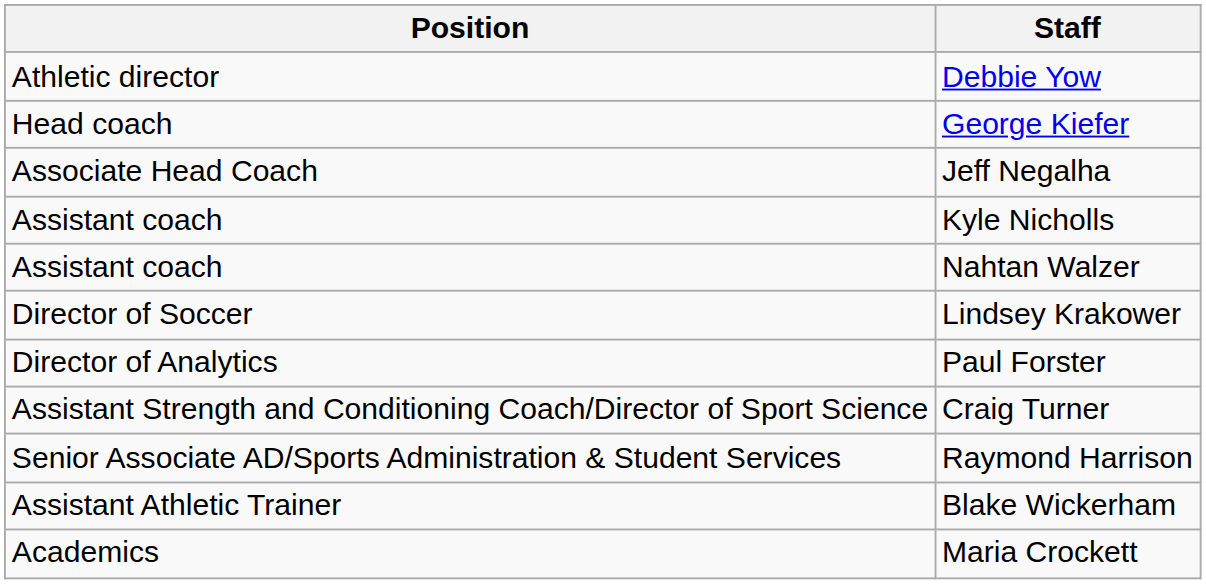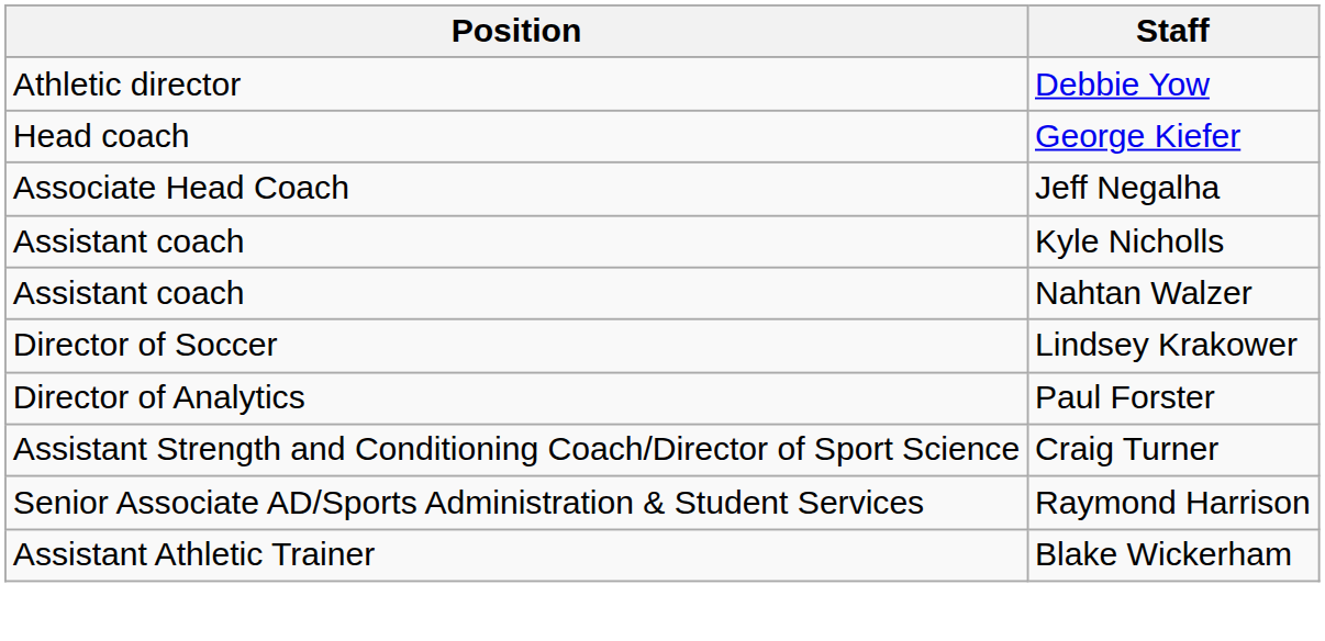- row: Academics | Maria Crockett
